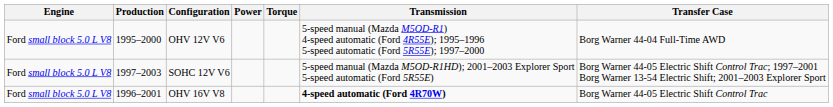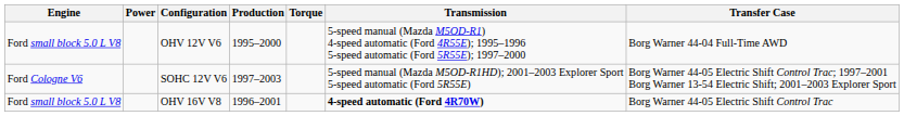columns swapped: Production <-> Power
SOHC 12V V6 | Engine: Ford small block 5.0 L V8 -> Ford Cologne V6
